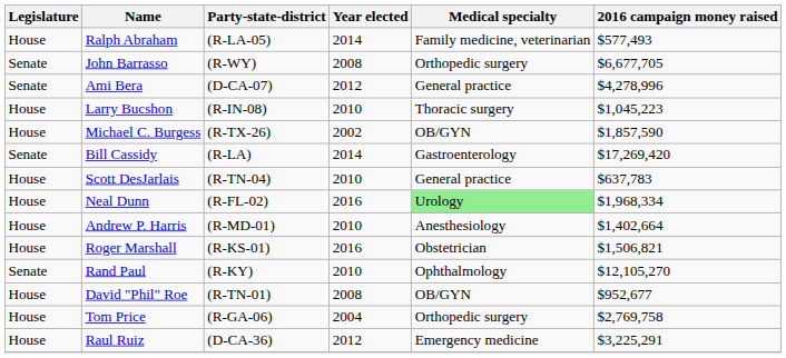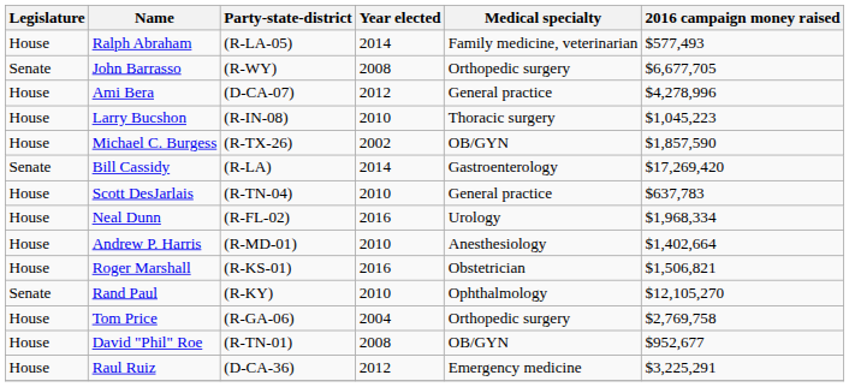Ami Bera | Legislature: Senate -> House
Neal Dunn | Medical specialty: lightgreen background -> no background
rows swapped: Tom Price <-> David "Phil" Roe
